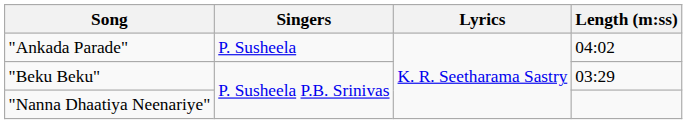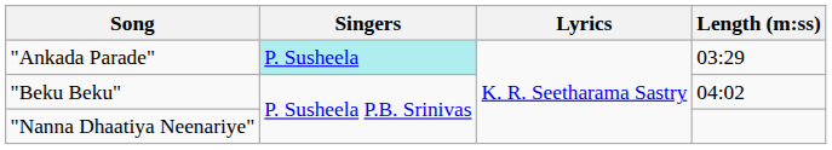"Ankada Parade" | Singers: no background -> paleturquoise background
"Ankada Parade" | Length (m:ss): 04:02 -> 03:29
"Beku Beku" | Length (m:ss): 03:29 -> 04:02
